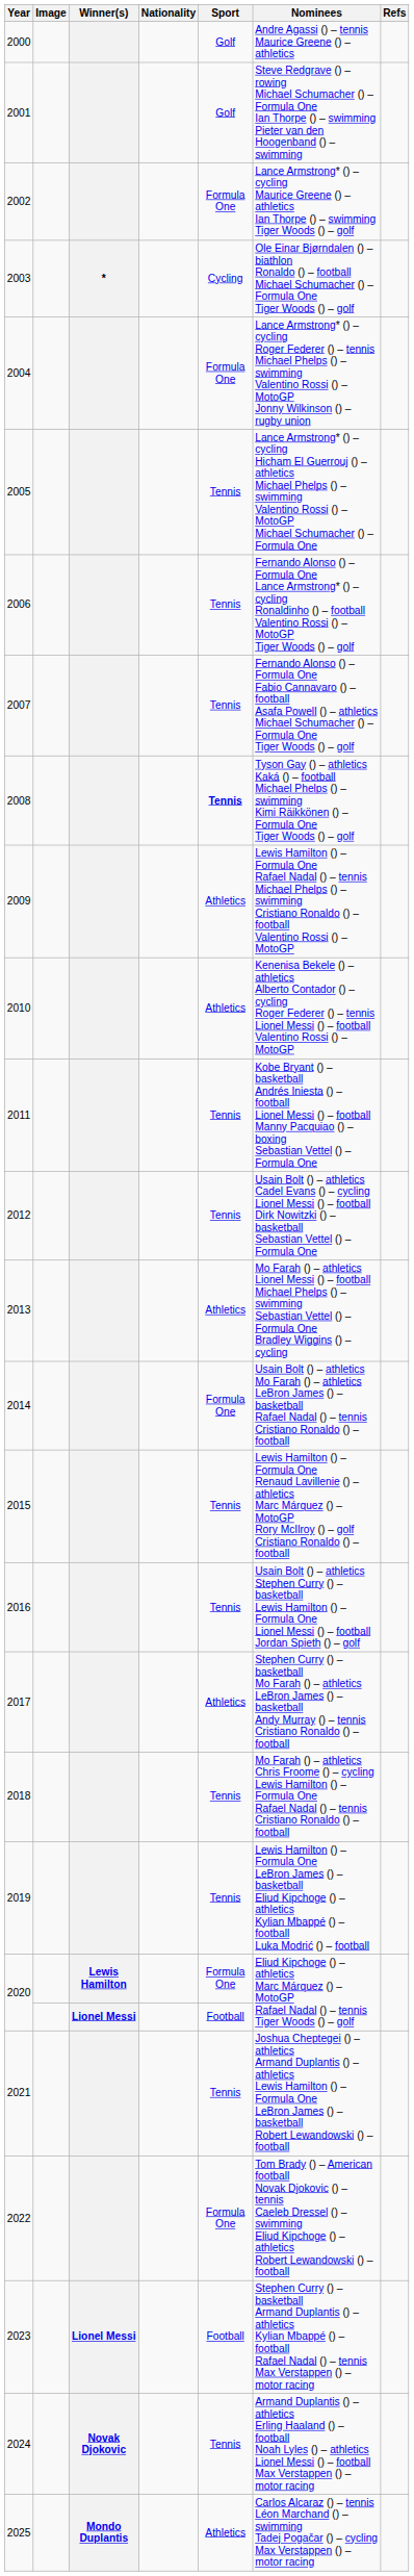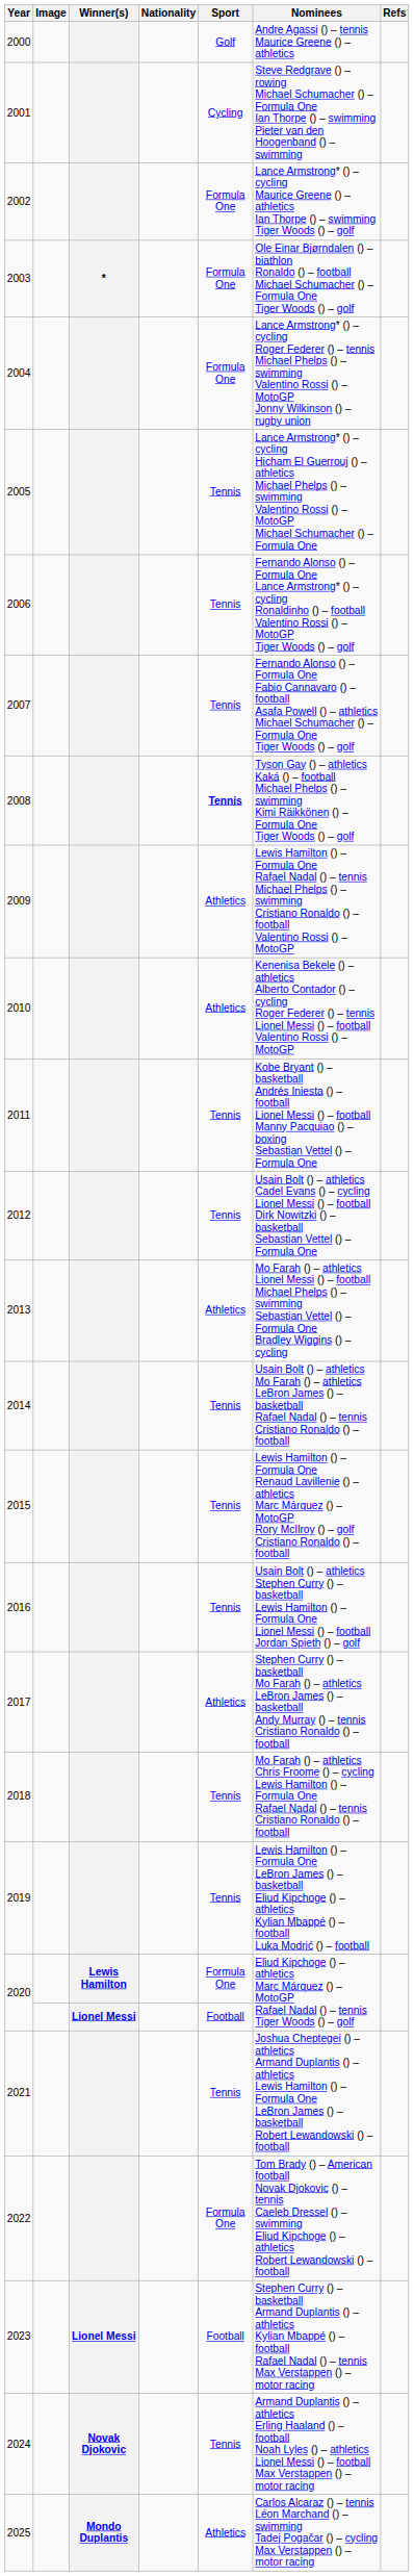2001 | Sport: Golf -> Cycling
2003 | Sport: Cycling -> Formula One
2014 | Sport: Formula One -> Tennis
